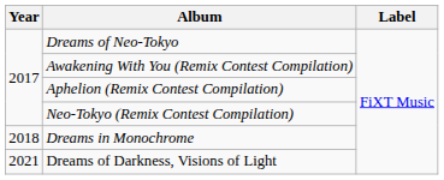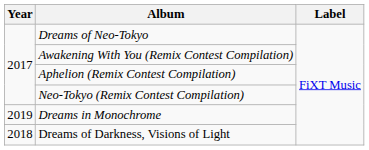Dreams in Monochrome | Year: 2018 -> 2019
Dreams of Darkness, Visions of Light | Year: 2021 -> 2018
